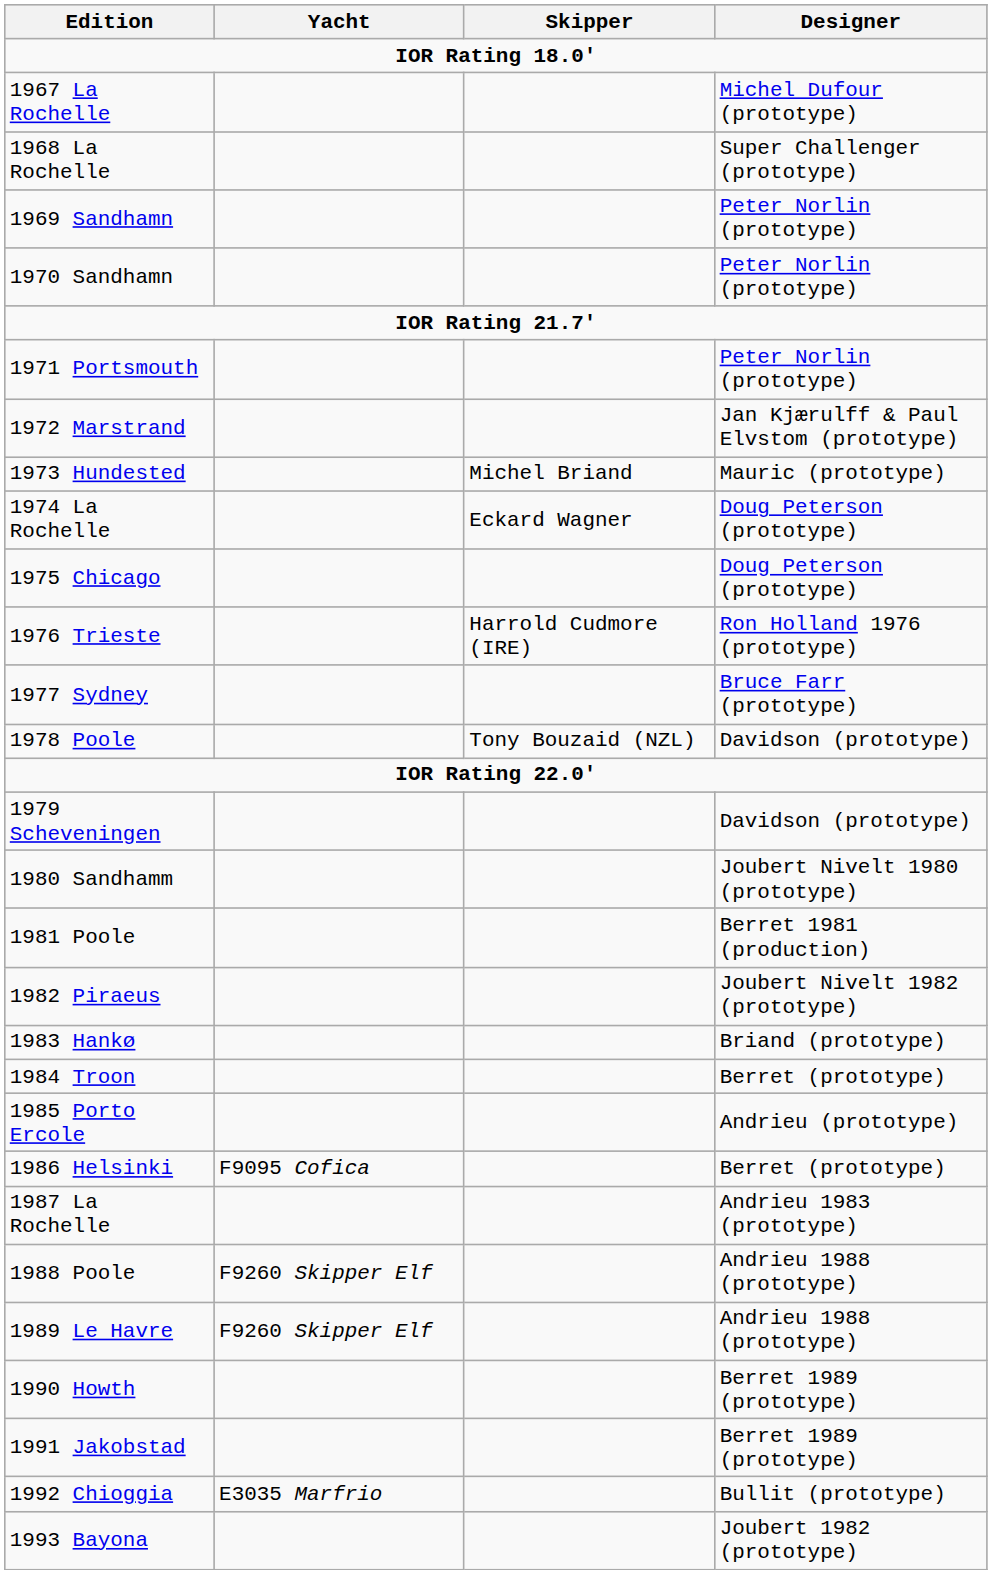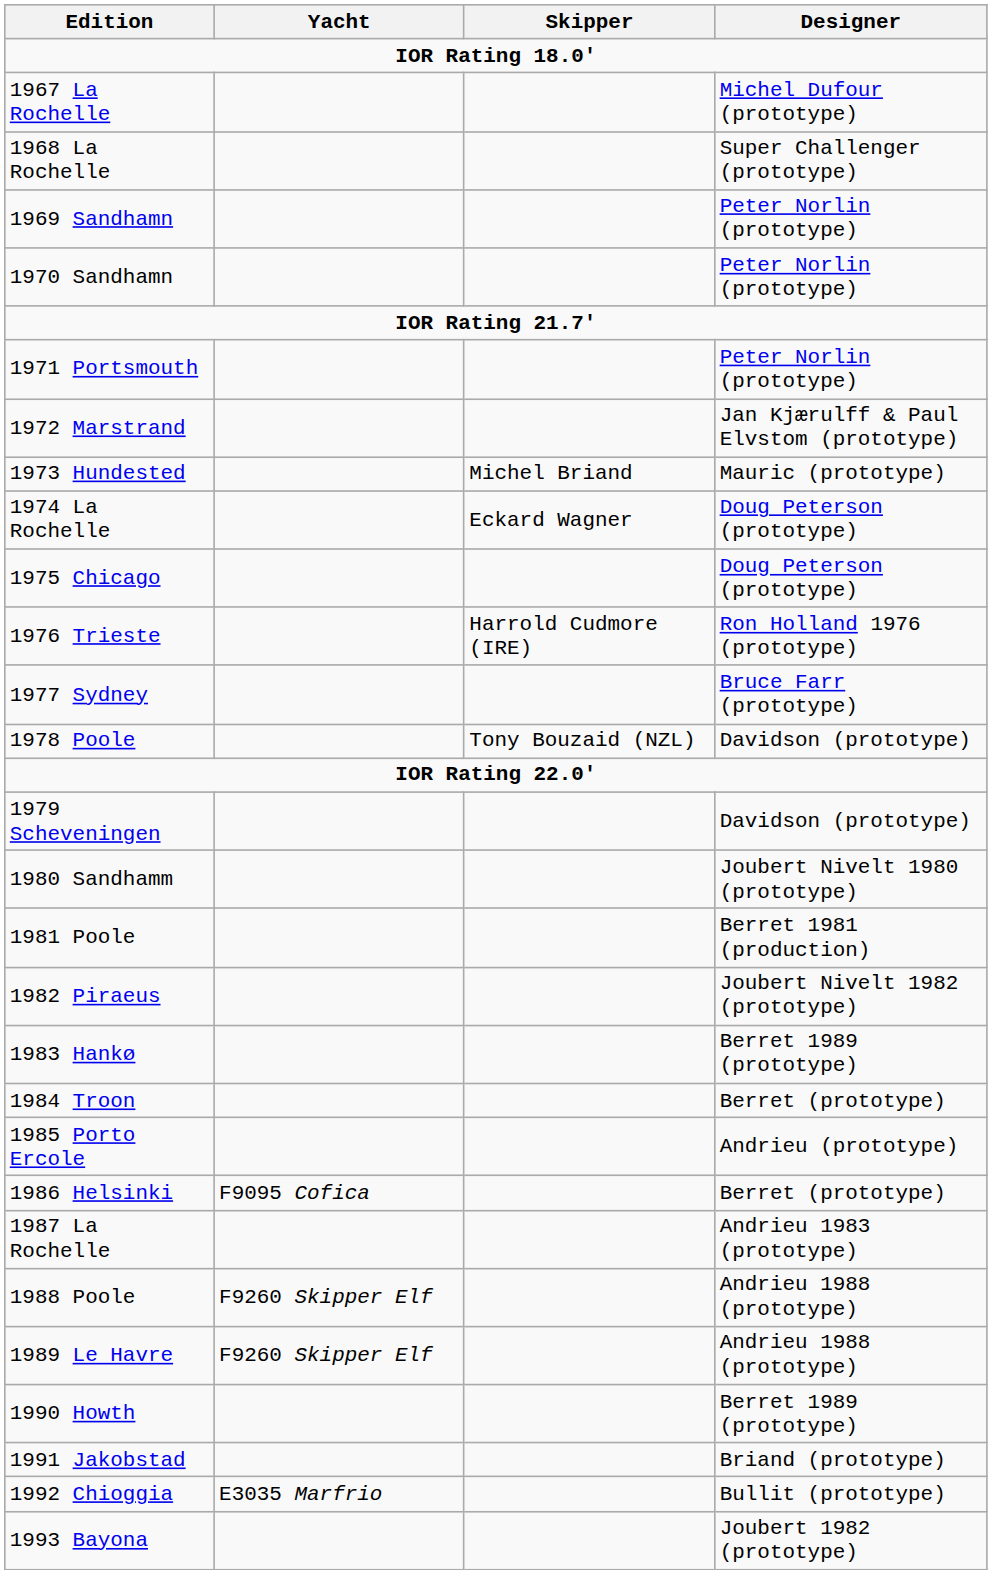1983 Hankø | Designer: Briand (prototype) -> Berret 1989 (prototype)
1991 Jakobstad | Designer: Berret 1989 (prototype) -> Briand (prototype)
